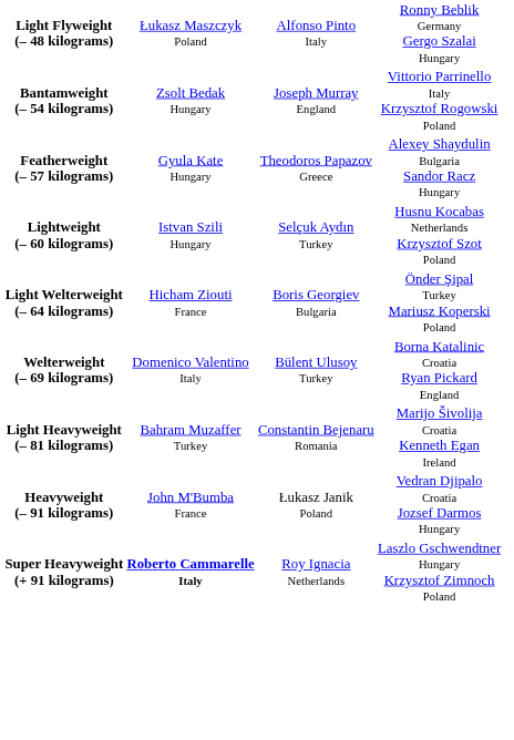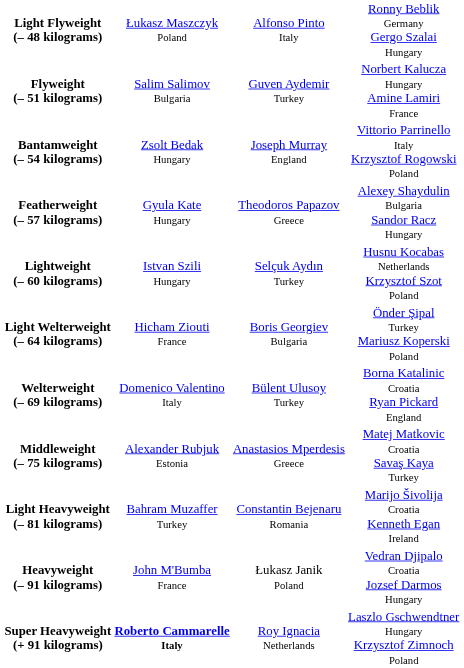+ row: Flyweight (– 51 kilograms) | Salim Salimov Bulgaria | Guven Aydemir Turkey | Norbert Kalucza Hungary Amine Lamiri France
+ row: Middleweight (– 75 kilograms) | Alexander Rubjuk Estonia | Anastasios Mperdesis Greece | Matej Matkovic Croatia Savaş Kaya Turkey
